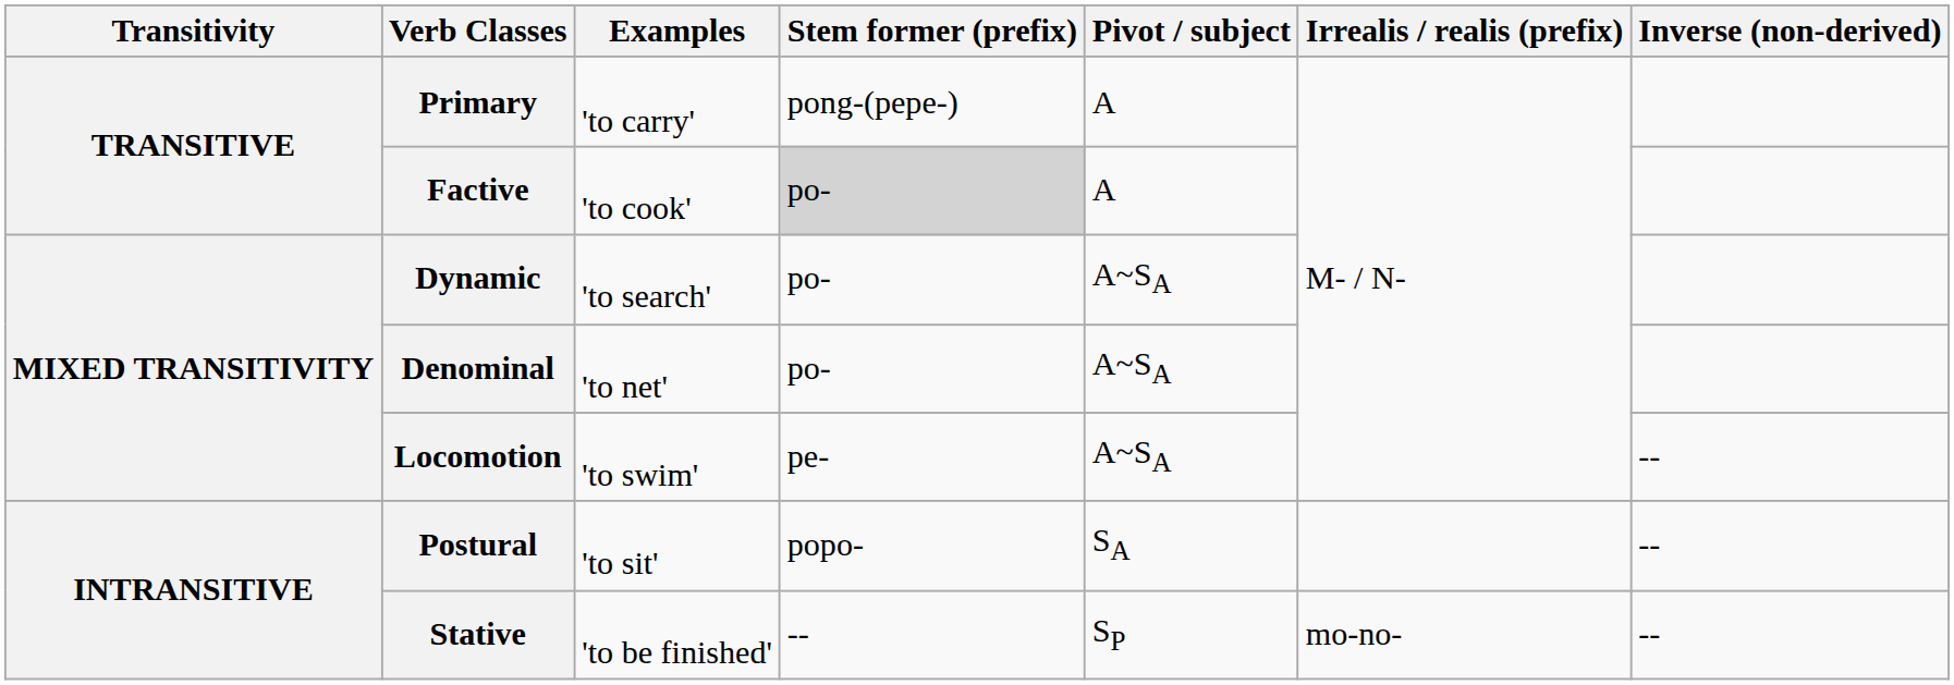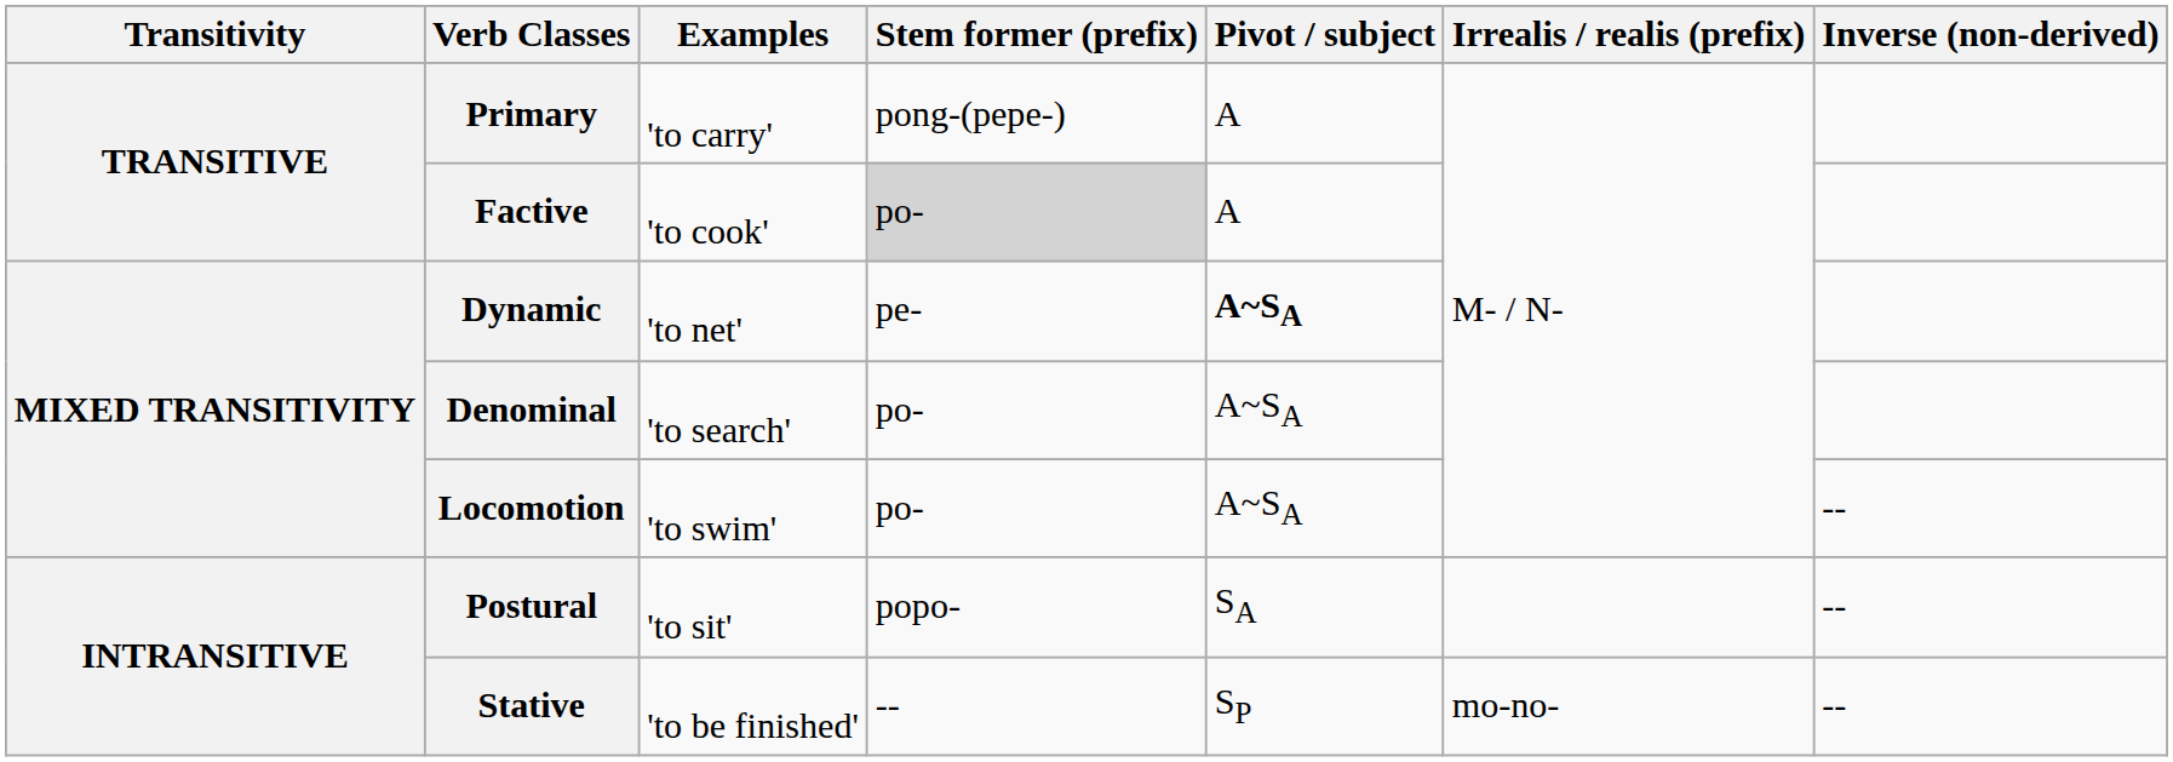Dynamic | Examples: 'to search' -> 'to net'
Dynamic | Stem former (prefix): po- -> pe-
Dynamic | Pivot / subject: normal -> bold
Denominal | Examples: 'to net' -> 'to search'
Locomotion | Stem former (prefix): pe- -> po-
